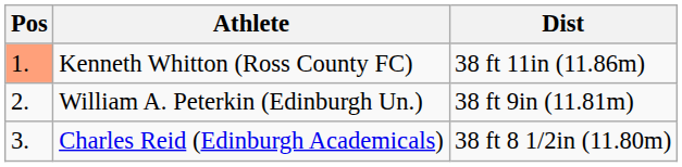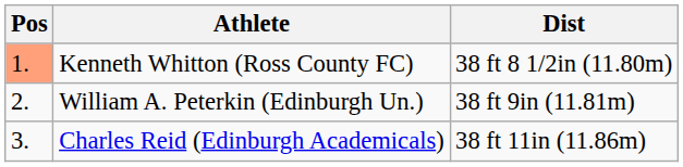Kenneth Whitton (Ross County FC) | Dist: 38 ft 11in (11.86m) -> 38 ft 8 1/2in (11.80m)
Charles Reid (Edinburgh Academicals) | Dist: 38 ft 8 1/2in (11.80m) -> 38 ft 11in (11.86m)
